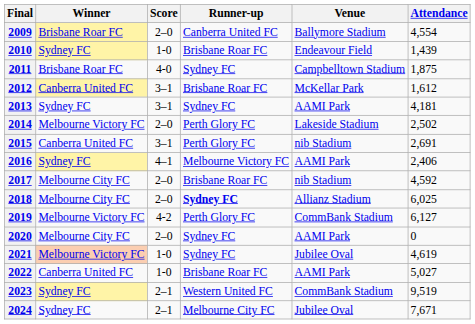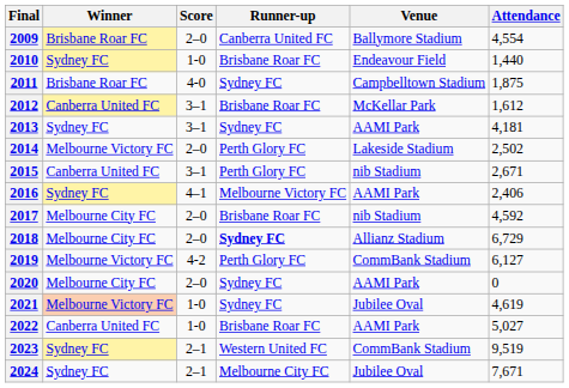2010 | Attendance: 1,439 -> 1,440
2015 | Attendance: 2,691 -> 2,671
2018 | Attendance: 6,025 -> 6,729
